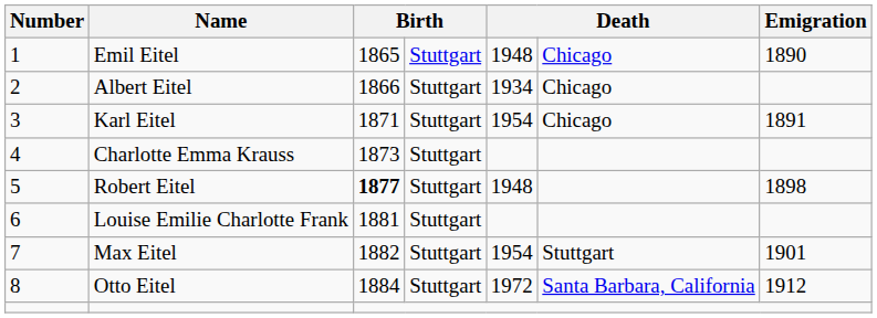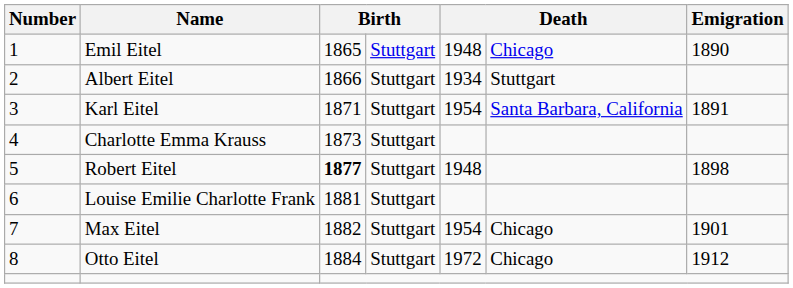Albert Eitel | column 6: Chicago -> Stuttgart
Karl Eitel | column 6: Chicago -> Santa Barbara, California
Max Eitel | column 6: Stuttgart -> Chicago
Otto Eitel | column 6: Santa Barbara, California -> Chicago
